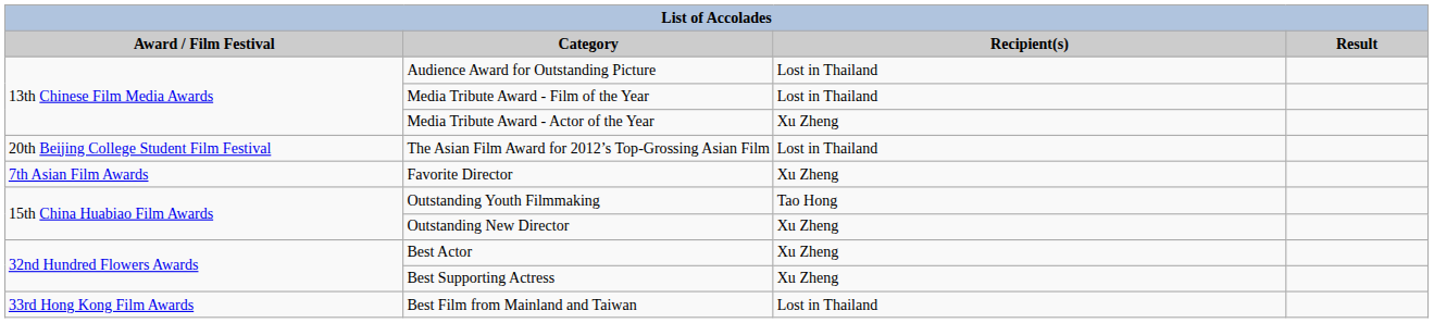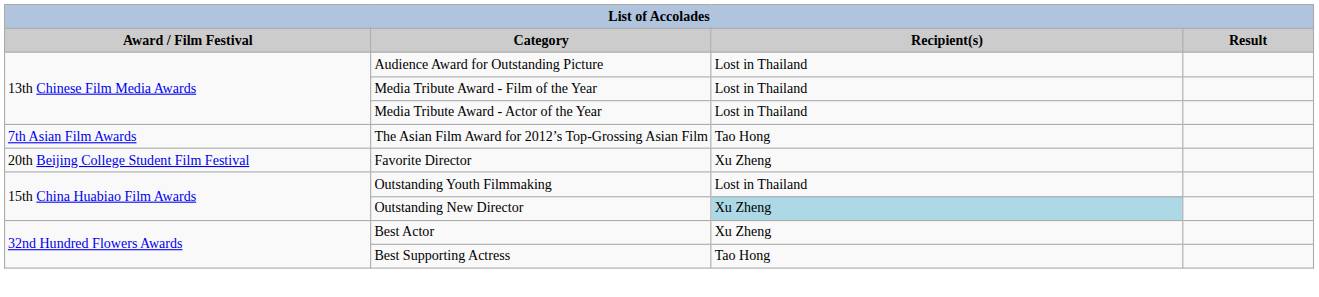Media Tribute Award - Actor of the Year | Recipient(s): Xu Zheng -> Lost in Thailand
The Asian Film Award for 2012’s Top-Grossing Asian Film | Award / Film Festival: 20th Beijing College Student Film Festival -> 7th Asian Film Awards
The Asian Film Award for 2012’s Top-Grossing Asian Film | Recipient(s): Lost in Thailand -> Tao Hong
Favorite Director | Award / Film Festival: 7th Asian Film Awards -> 20th Beijing College Student Film Festival
Outstanding Youth Filmmaking | Recipient(s): Tao Hong -> Lost in Thailand
Outstanding New Director | Recipient(s): no background -> lightblue background
Best Supporting Actress | Recipient(s): Xu Zheng -> Tao Hong
- row: 33rd Hong Kong Film Awards | Best Film from Mainland and Taiwan | Lost in Thailand
